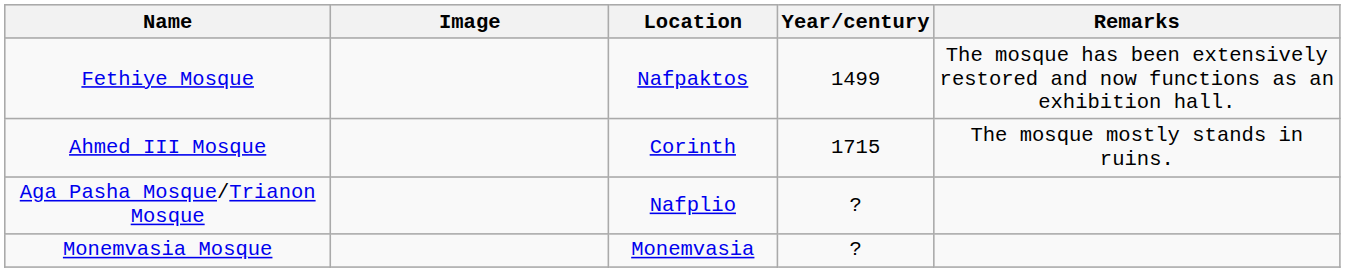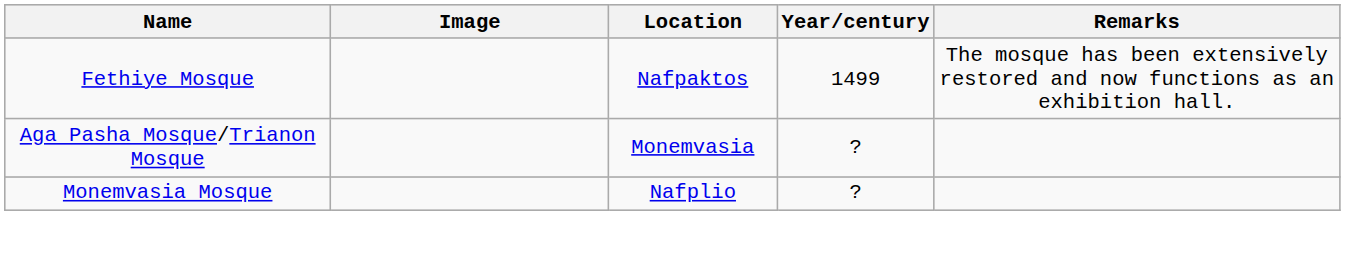- row: Ahmed III Mosque | Corinth | 1715 | The mosque mostly stands in ruins.
Aga Pasha Mosque/Trianon Mosque | Location: Nafplio -> Monemvasia
Monemvasia Mosque | Location: Monemvasia -> Nafplio
